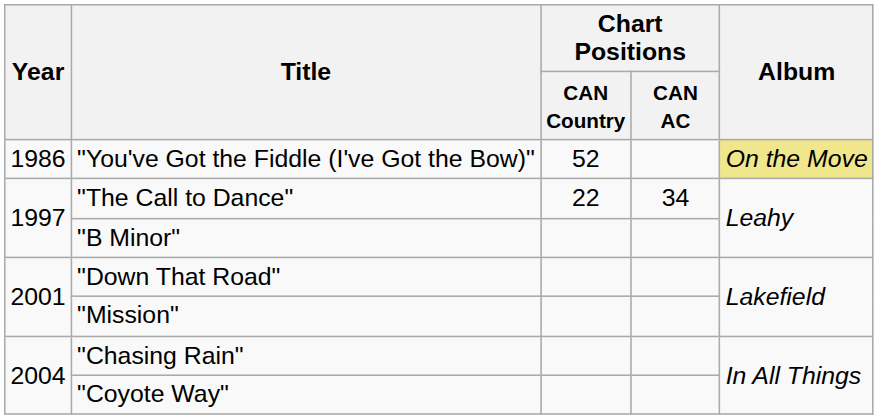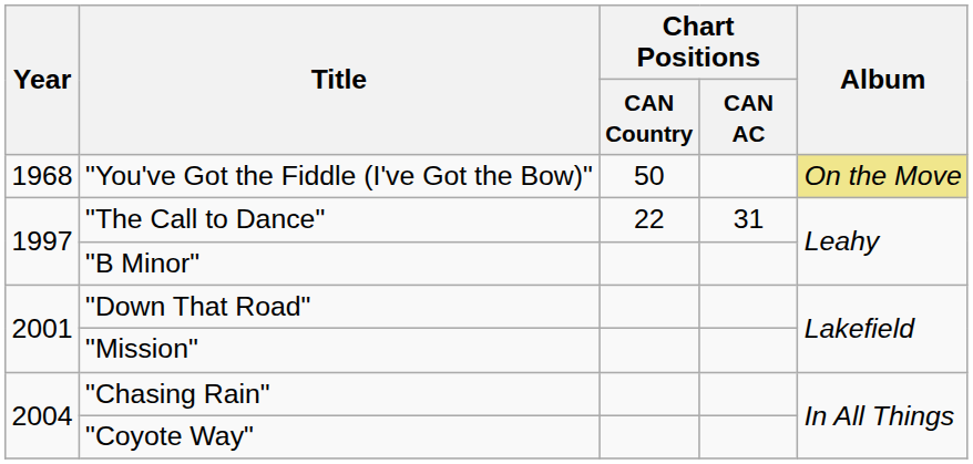"You've Got the Fiddle (I've Got the Bow)" | Year: 1986 -> 1968
"You've Got the Fiddle (I've Got the Bow)" | Chart Positions / CAN Country: 52 -> 50
"The Call to Dance" | Chart Positions / CAN AC: 34 -> 31
